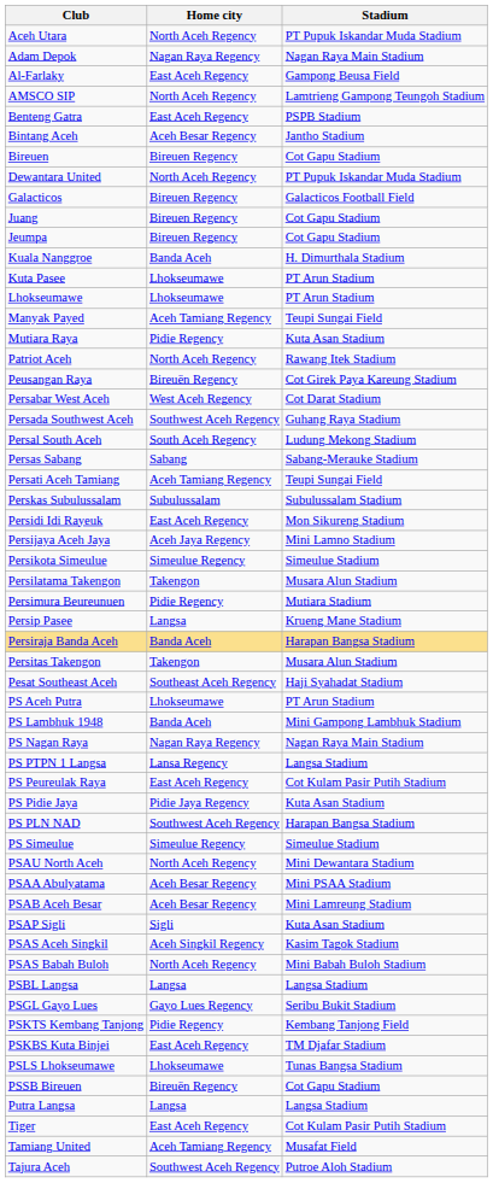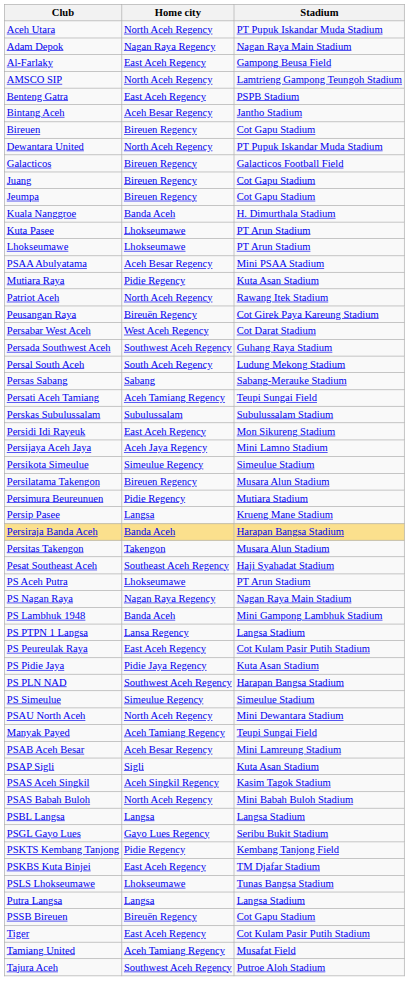rows swapped: Manyak Payed <-> PSAA Abulyatama
Persilatama Takengon | Home city: Takengon -> Bireuen Regency
rows swapped: PS Lambhuk 1948 <-> PS Nagan Raya
rows swapped: PSSB Bireuen <-> Putra Langsa
